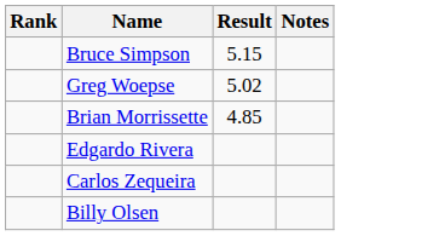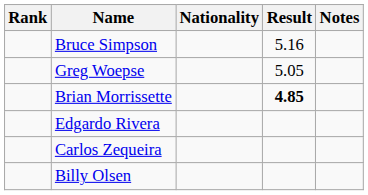+ column: Nationality
Bruce Simpson | Result: 5.15 -> 5.16
Greg Woepse | Result: 5.02 -> 5.05
Brian Morrissette | Result: normal -> bold
